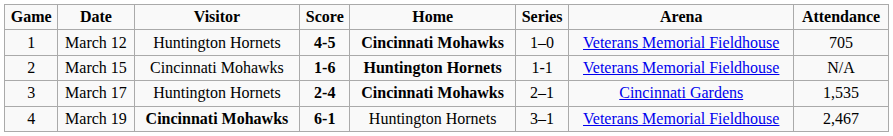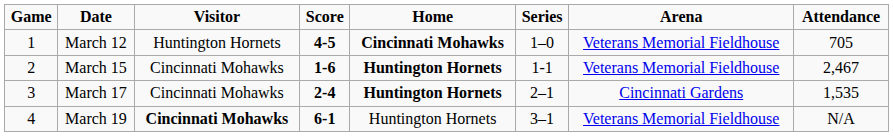March 15 | Attendance: N/A -> 2,467
March 17 | Visitor: Huntington Hornets -> Cincinnati Mohawks
March 17 | Home: Cincinnati Mohawks -> Huntington Hornets
March 19 | Attendance: 2,467 -> N/A
